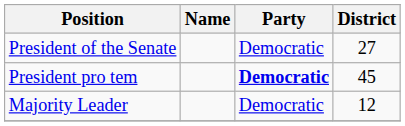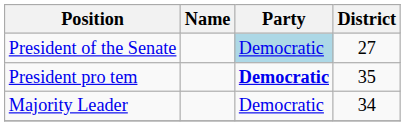President of the Senate | Party: no background -> lightblue background
President pro tem | District: 45 -> 35
Majority Leader | District: 12 -> 34
